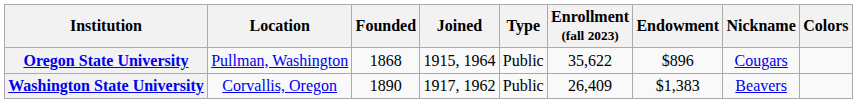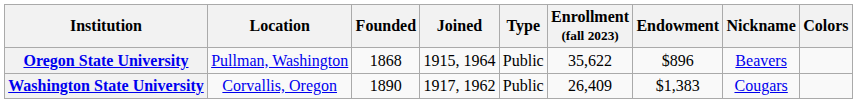Oregon State University | Nickname: Cougars -> Beavers
Washington State University | Nickname: Beavers -> Cougars
